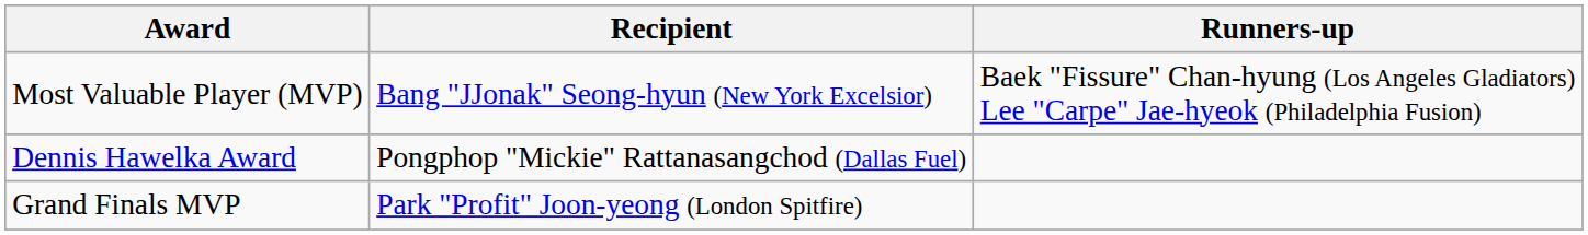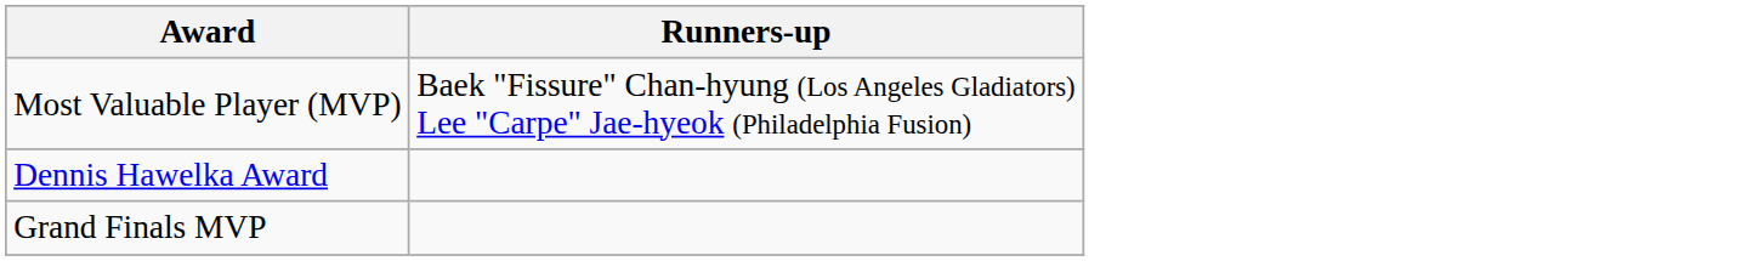- column: Recipient | Bang "JJonak" Seong-hyun (New York Excelsior) | Pongphop "Mickie" Rattanasangchod (Dallas Fuel) | Park "Profit" Joon-yeong (London Spitfire)
